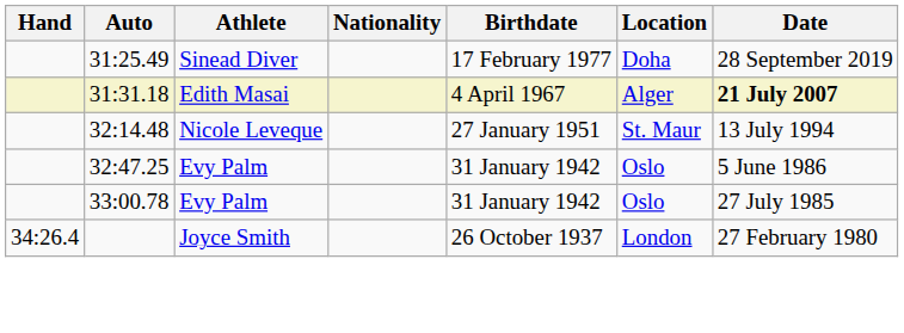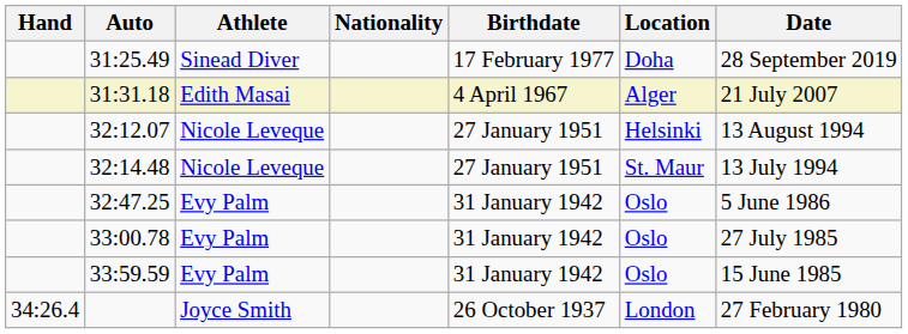31:31.18 | Date: bold -> normal
+ row: 32:12.07 | Nicole Leveque | 27 January 1951 | Helsinki | 13 August 1994
+ row: 33:59.59 | Evy Palm | 31 January 1942 | Oslo | 15 June 1985
